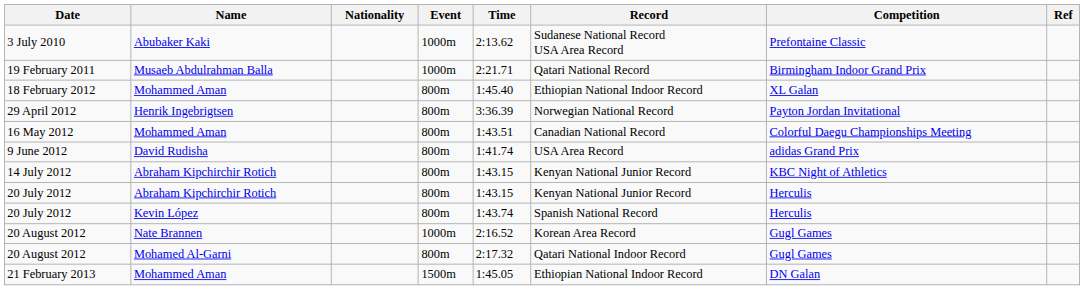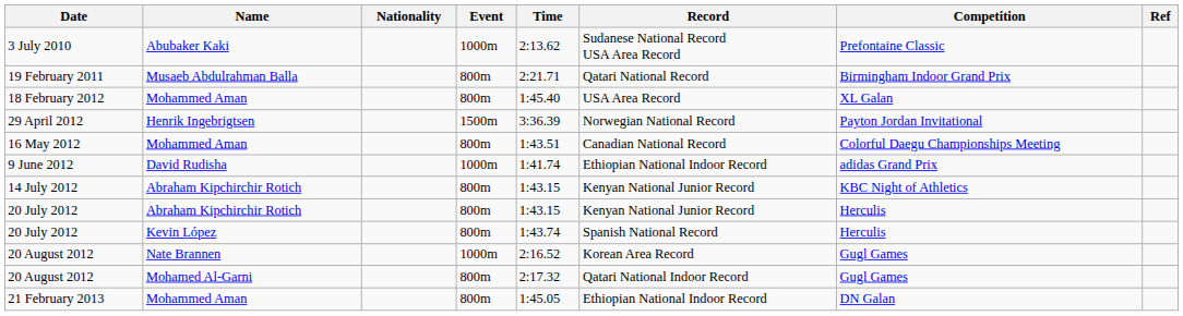19 February 2011 | Event: 1000m -> 800m
18 February 2012 | Record: Ethiopian National Indoor Record -> USA Area Record
29 April 2012 | Event: 800m -> 1500m
9 June 2012 | Event: 800m -> 1000m
9 June 2012 | Record: USA Area Record -> Ethiopian National Indoor Record
21 February 2013 | Event: 1500m -> 800m
